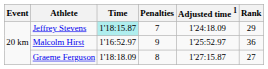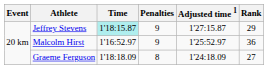Jeffrey Stevens | Penalties: 7 -> 9
Jeffrey Stevens | Adjusted time 1: 1'24:18.09 -> 1'27:15.87
Graeme Ferguson | Adjusted time 1: 1'27:15.87 -> 1'24:18.09
